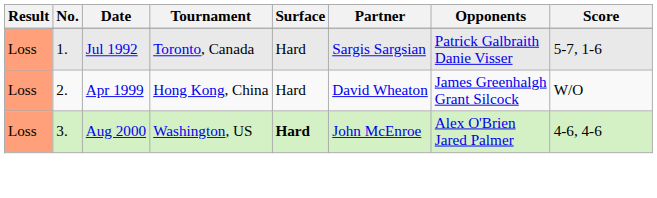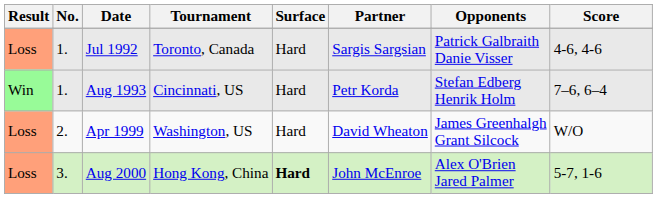Jul 1992 | Score: 5-7, 1-6 -> 4-6, 4-6
+ row: Win | 1. | Aug 1993 | Cincinnati, US | Hard | Petr Korda | Stefan Edberg Henrik Holm | 7–6, 6–4
Apr 1999 | Tournament: Hong Kong, China -> Washington, US
Aug 2000 | Tournament: Washington, US -> Hong Kong, China
Aug 2000 | Score: 4-6, 4-6 -> 5-7, 1-6
